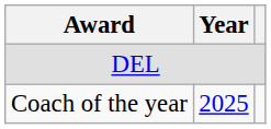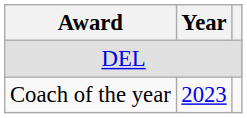Coach of the year | Year: 2025 -> 2023
